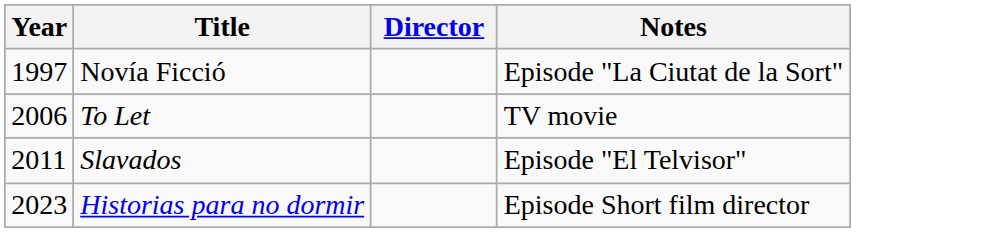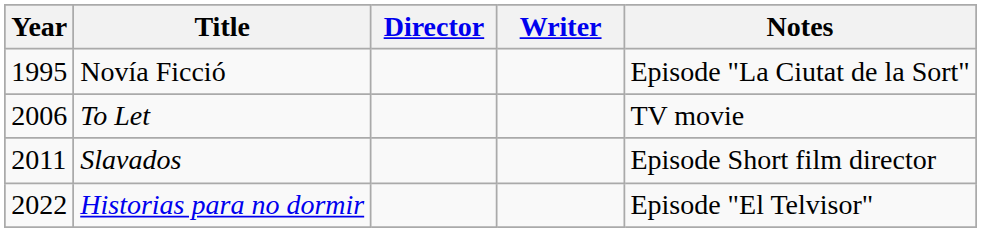+ column: Writer
Novía Ficció | Year: 1997 -> 1995
Slavados | Notes: Episode "El Telvisor" -> Episode Short film director
Historias para no dormir | Year: 2023 -> 2022
Historias para no dormir | Notes: Episode Short film director -> Episode "El Telvisor"
